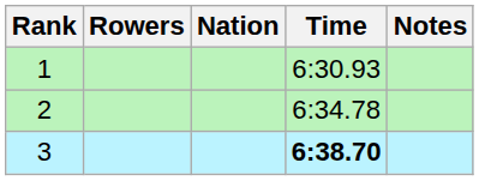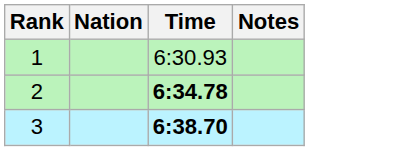- column: Rowers
2 | Time: normal -> bold
